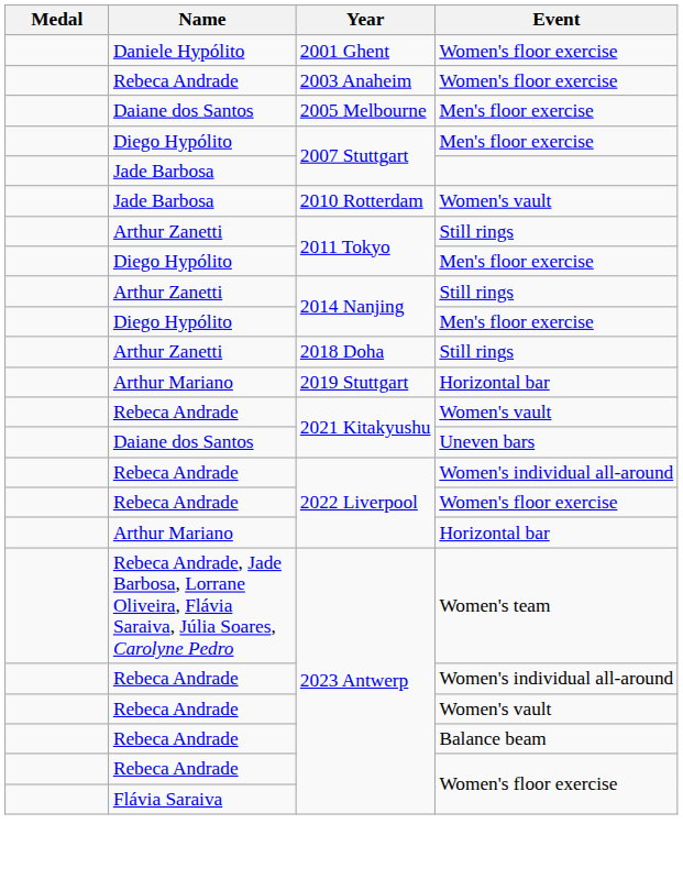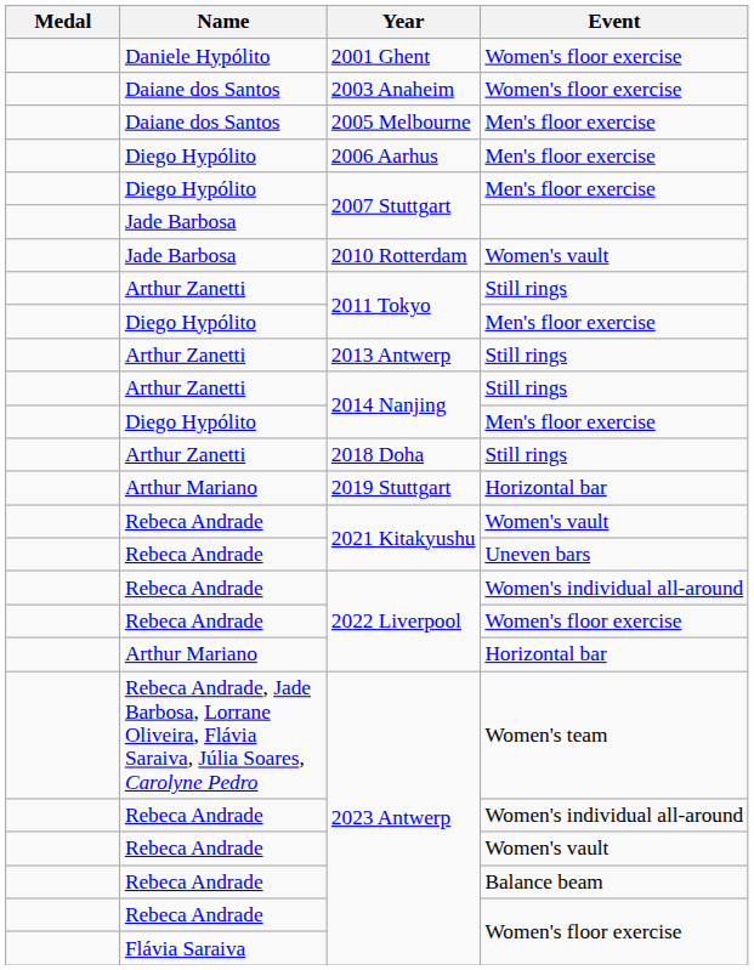2003 Anaheim | Name: Rebeca Andrade -> Daiane dos Santos
+ row: Diego Hypólito | 2006 Aarhus | Men's floor exercise
+ row: Arthur Zanetti | 2013 Antwerp | Still rings
2021 Kitakyushu / Uneven bars | Name: Daiane dos Santos -> Rebeca Andrade
